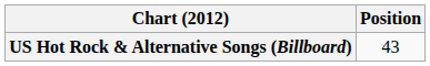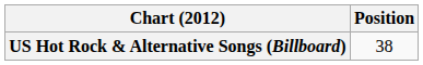US Hot Rock & Alternative Songs (Billboard) | Position: 43 -> 38
